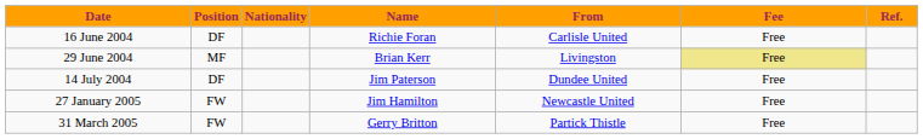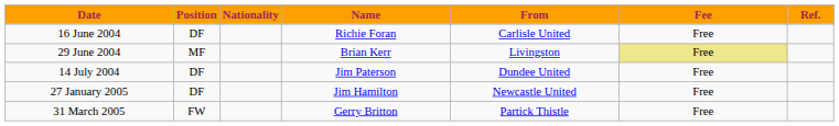27 January 2005 | Position: FW -> DF
